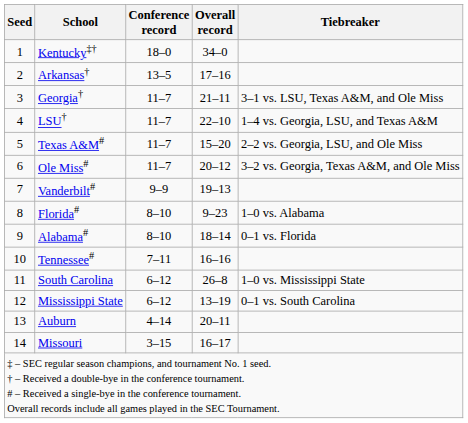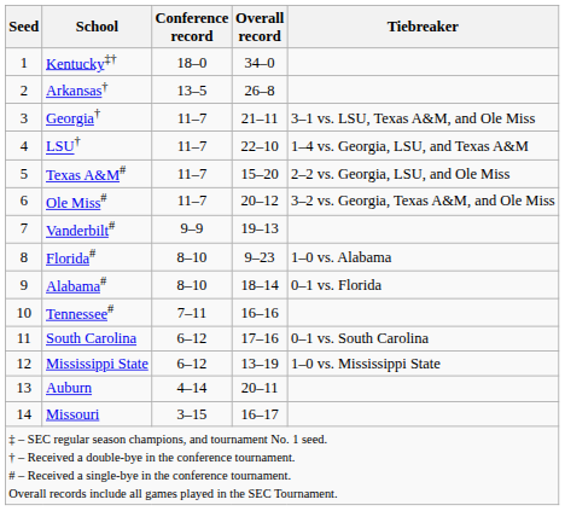Arkansas† | Overall record: 17–16 -> 26–8
South Carolina | Overall record: 26–8 -> 17–16
South Carolina | Tiebreaker: 1–0 vs. Mississippi State -> 0–1 vs. South Carolina
Mississippi State | Tiebreaker: 0–1 vs. South Carolina -> 1–0 vs. Mississippi State
